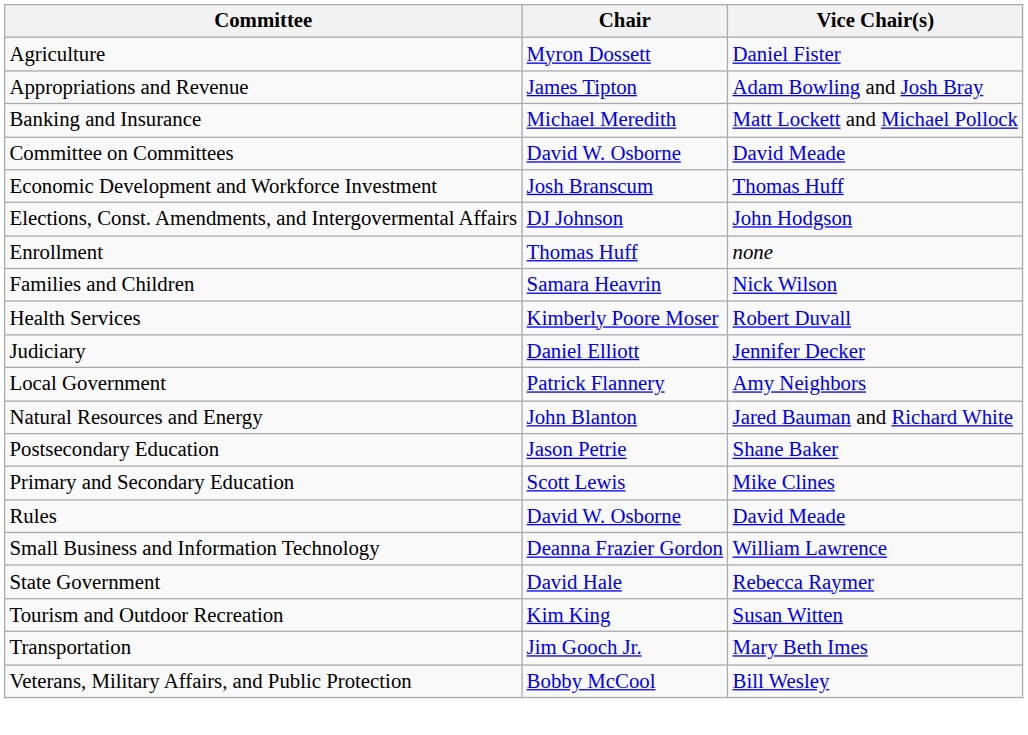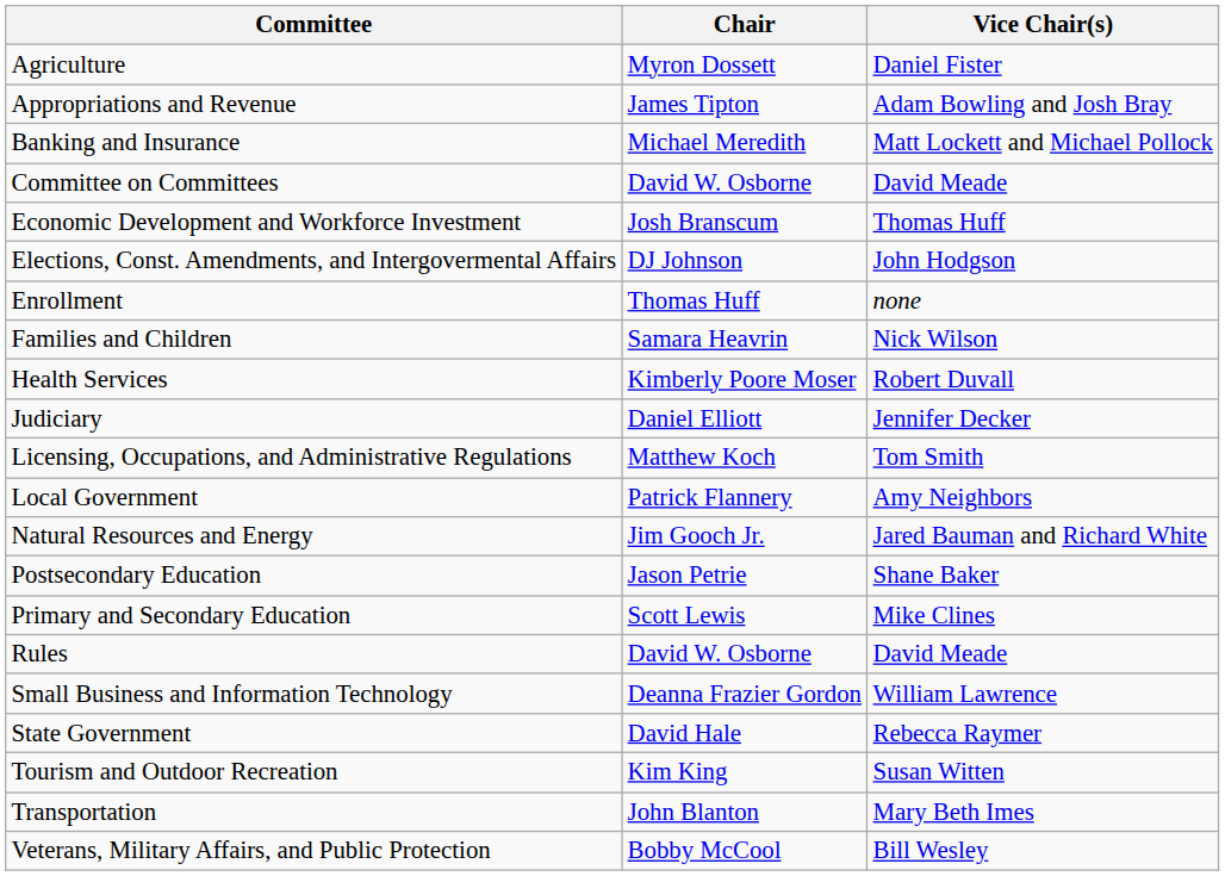+ row: Licensing, Occupations, and Administrative Regulations | Matthew Koch | Tom Smith
Natural Resources and Energy | Chair: John Blanton -> Jim Gooch Jr.
Transportation | Chair: Jim Gooch Jr. -> John Blanton
